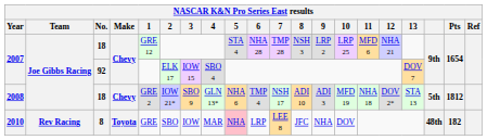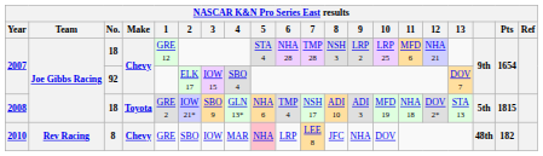2008 | Make: Chevy -> Toyota
2008 | Pts: 1812 -> 1815
2010 | Make: Toyota -> Chevy
